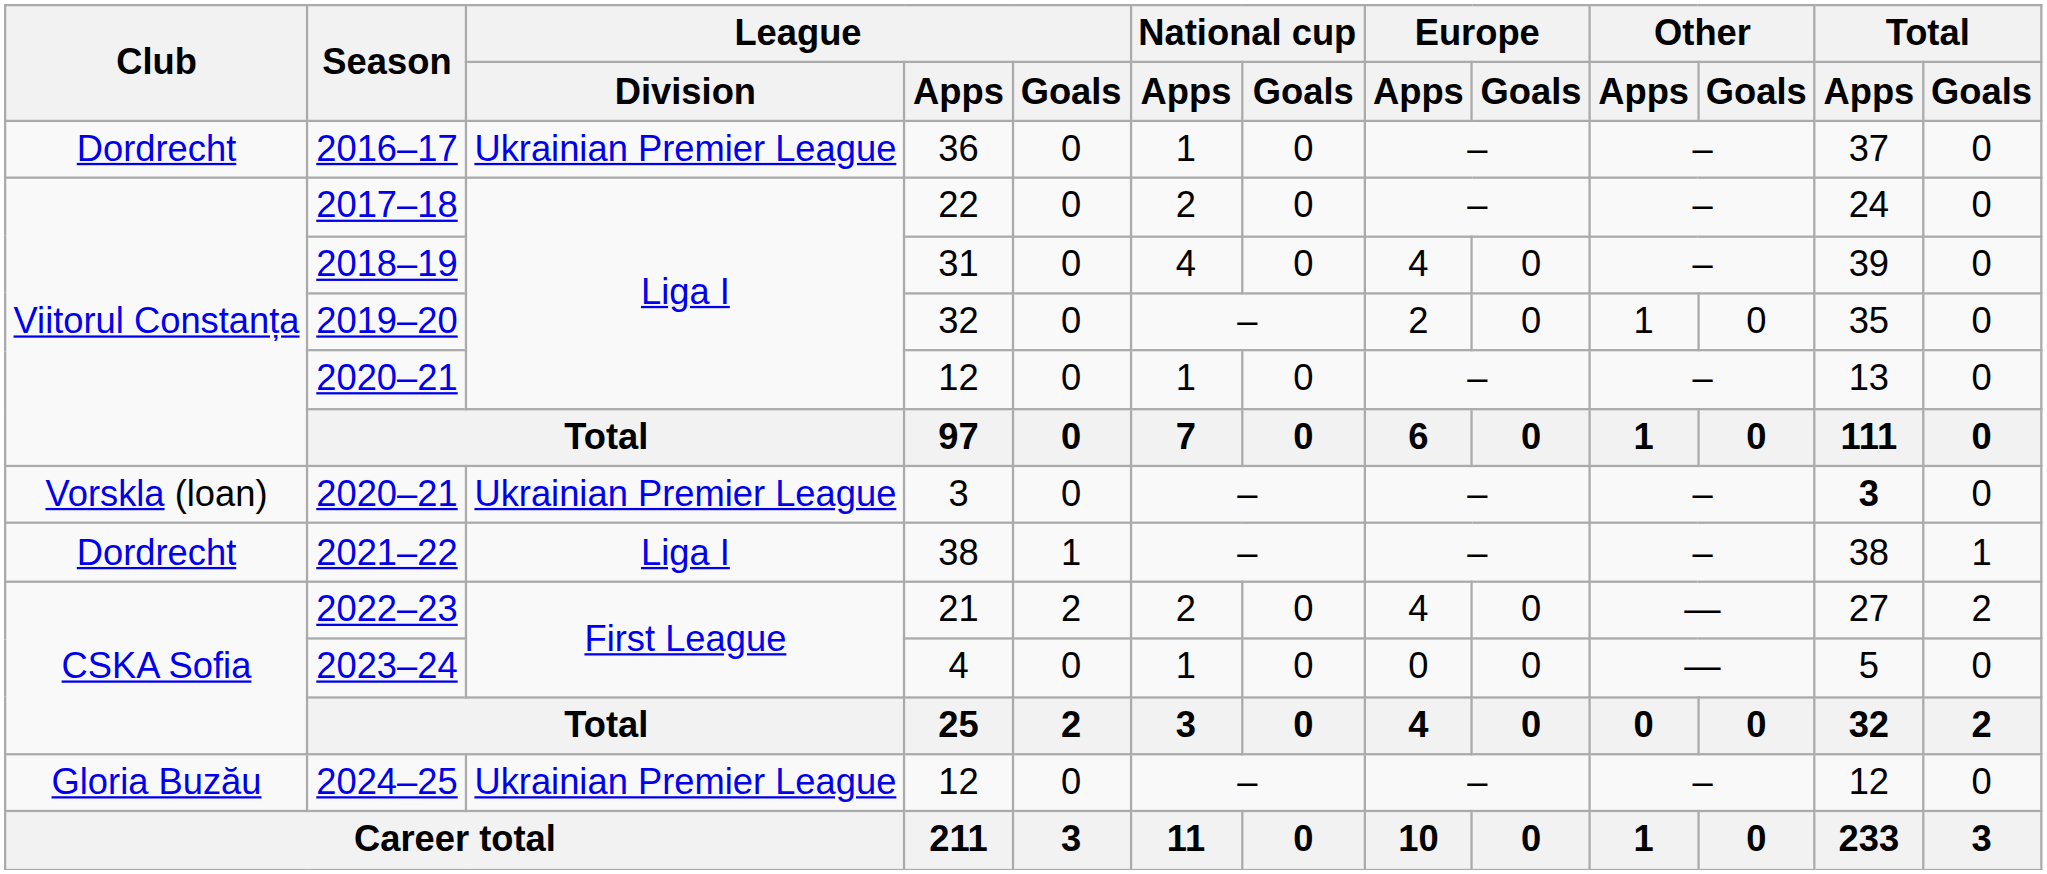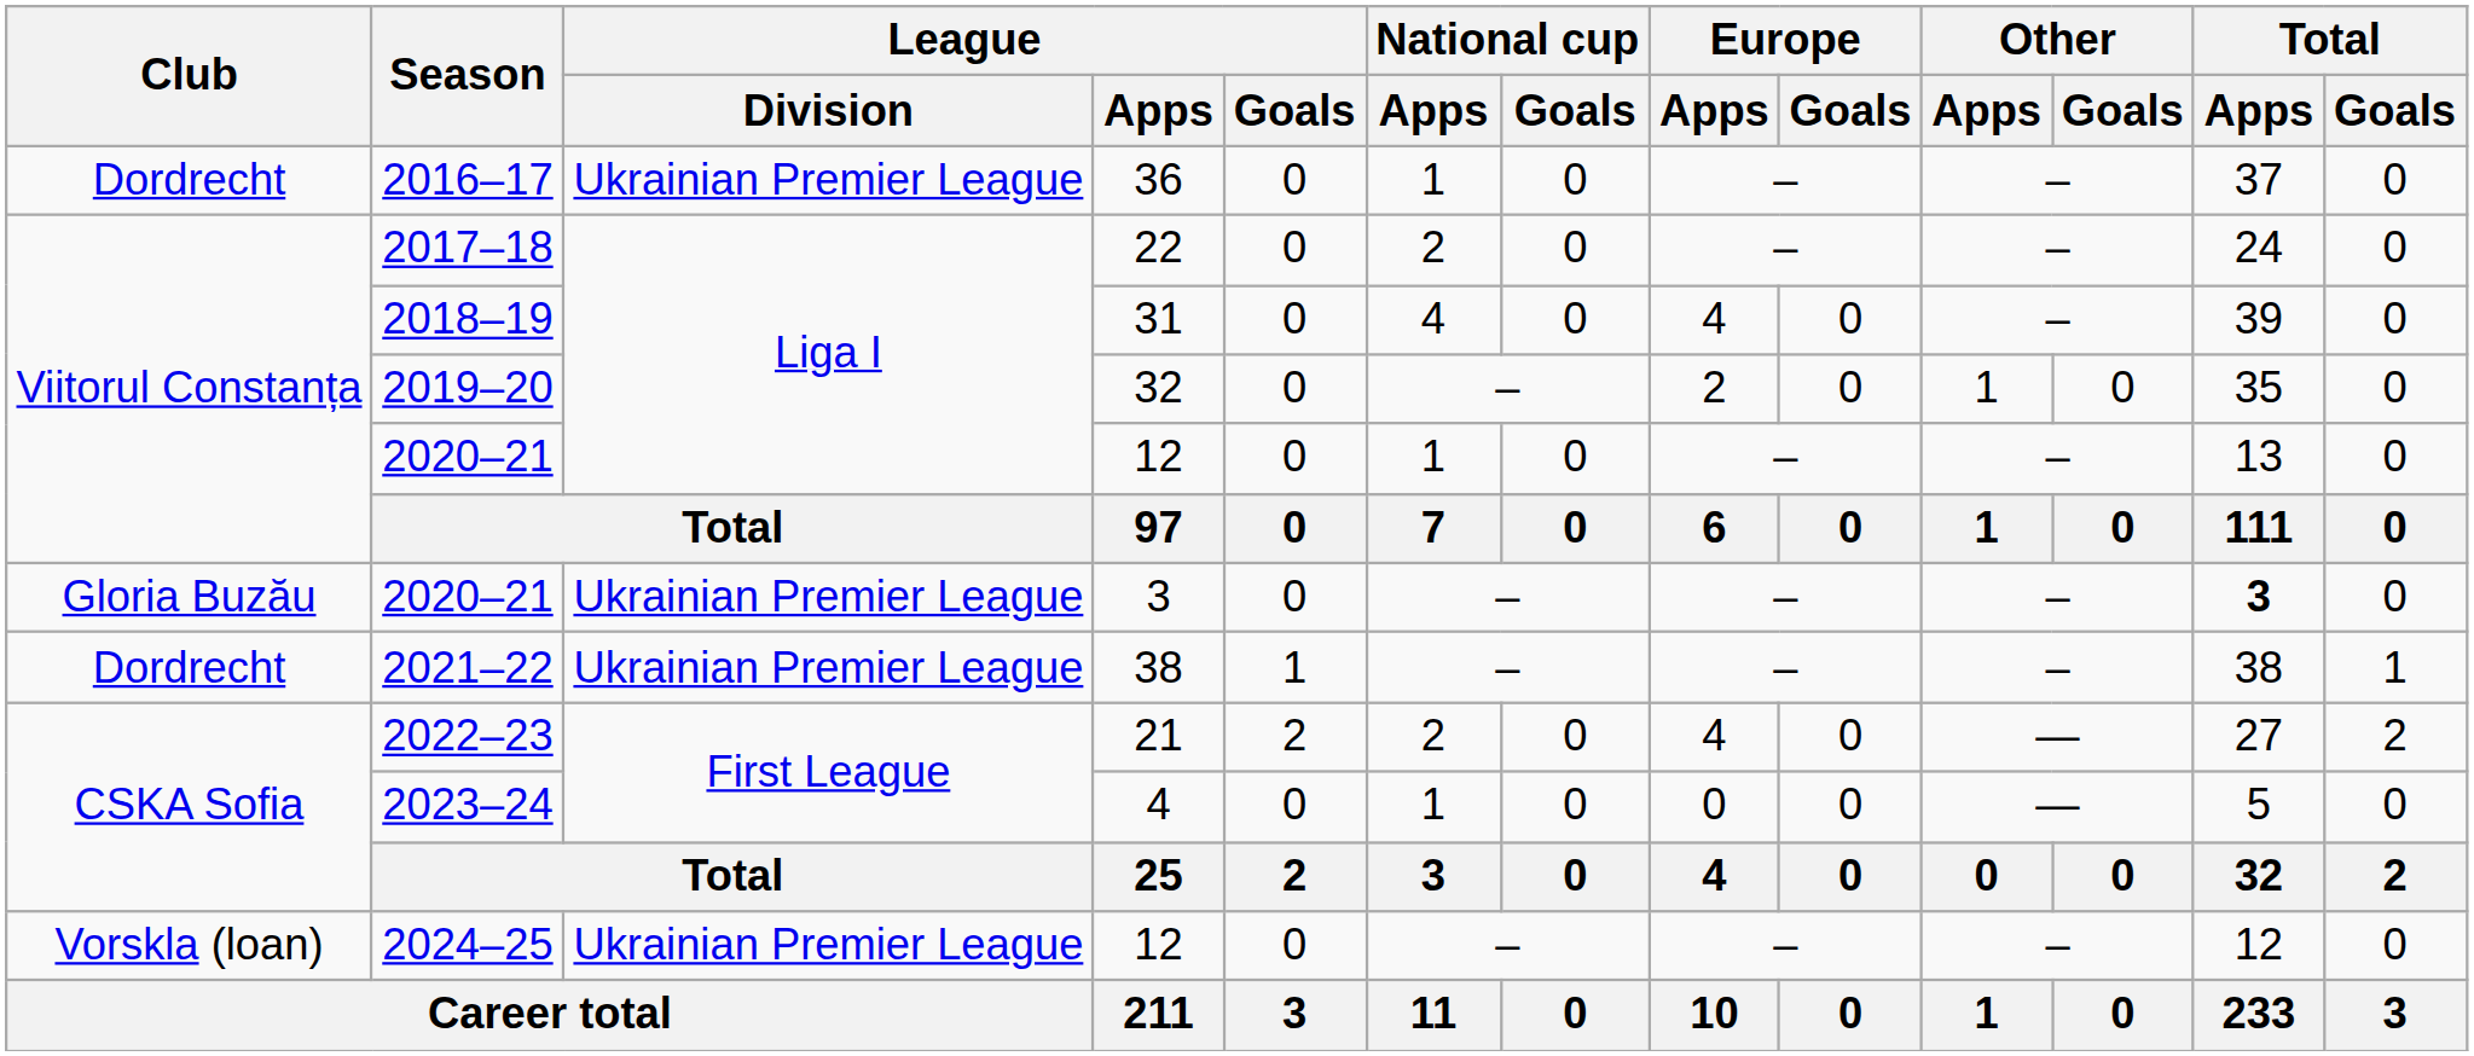2020–21 / 3 | Club: Vorskla (loan) -> Gloria Buzău
2021–22 | League / Division: Liga I -> Ukrainian Premier League
2024–25 | Club: Gloria Buzău -> Vorskla (loan)
